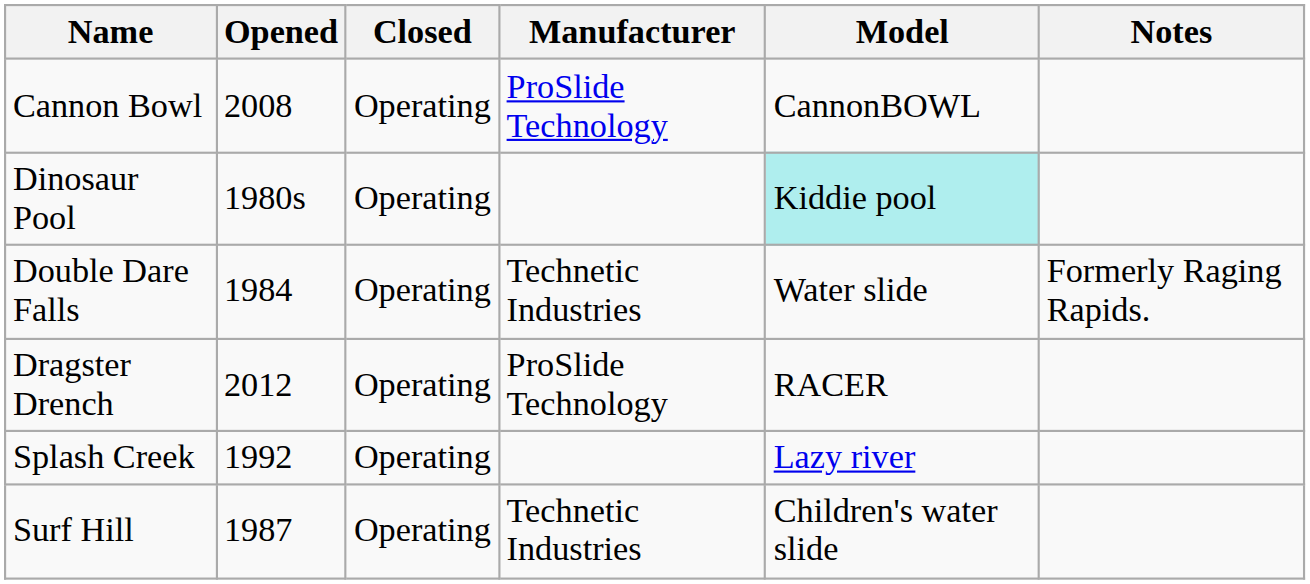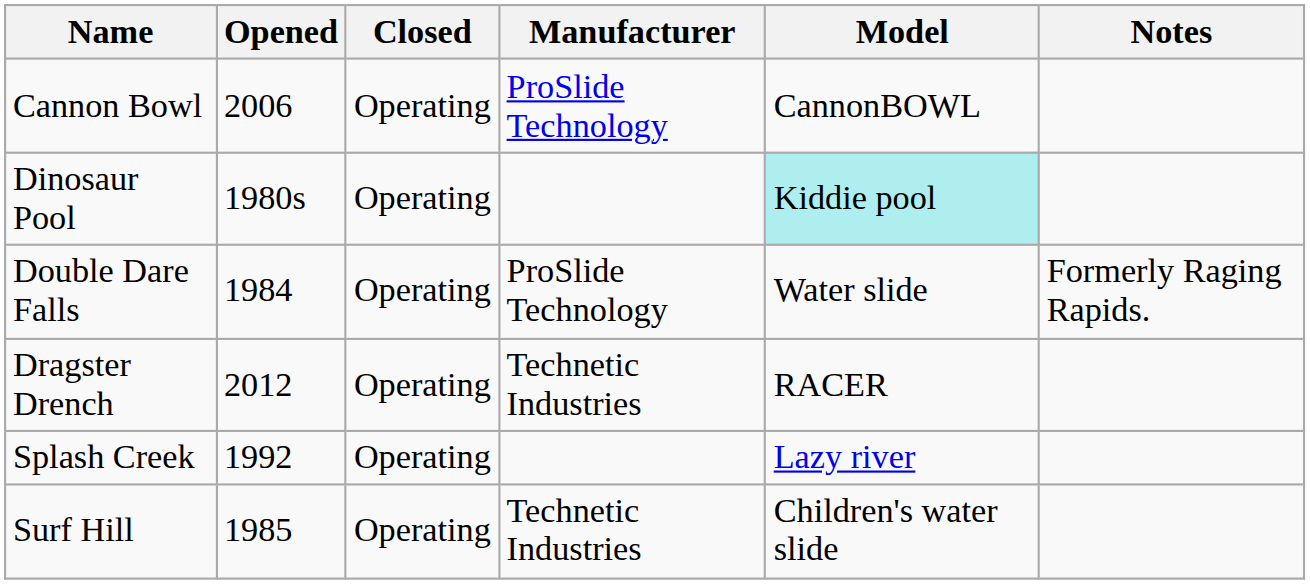Cannon Bowl | Opened: 2008 -> 2006
Double Dare Falls | Manufacturer: Technetic Industries -> ProSlide Technology
Dragster Drench | Manufacturer: ProSlide Technology -> Technetic Industries
Surf Hill | Opened: 1987 -> 1985
